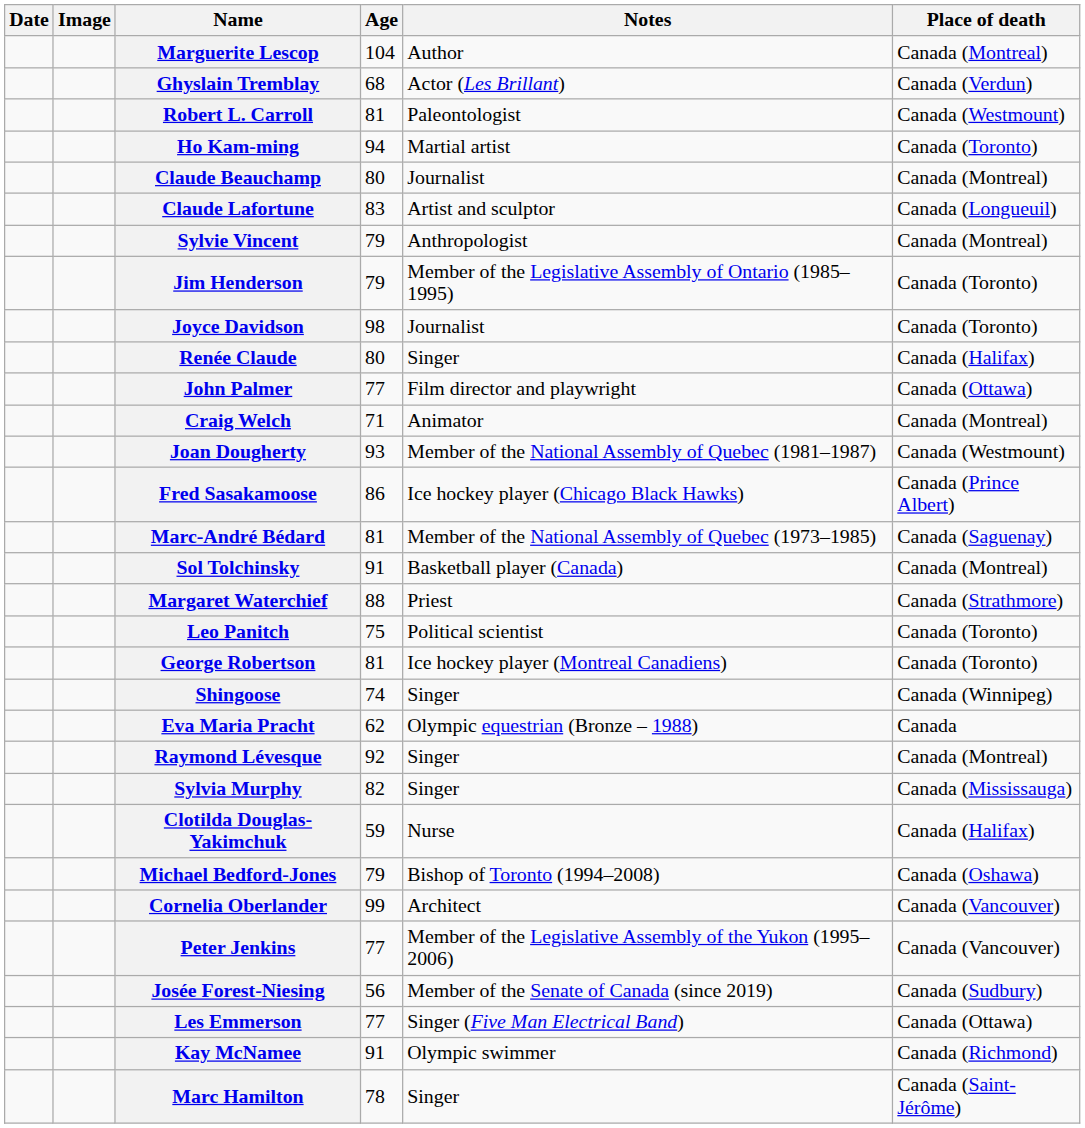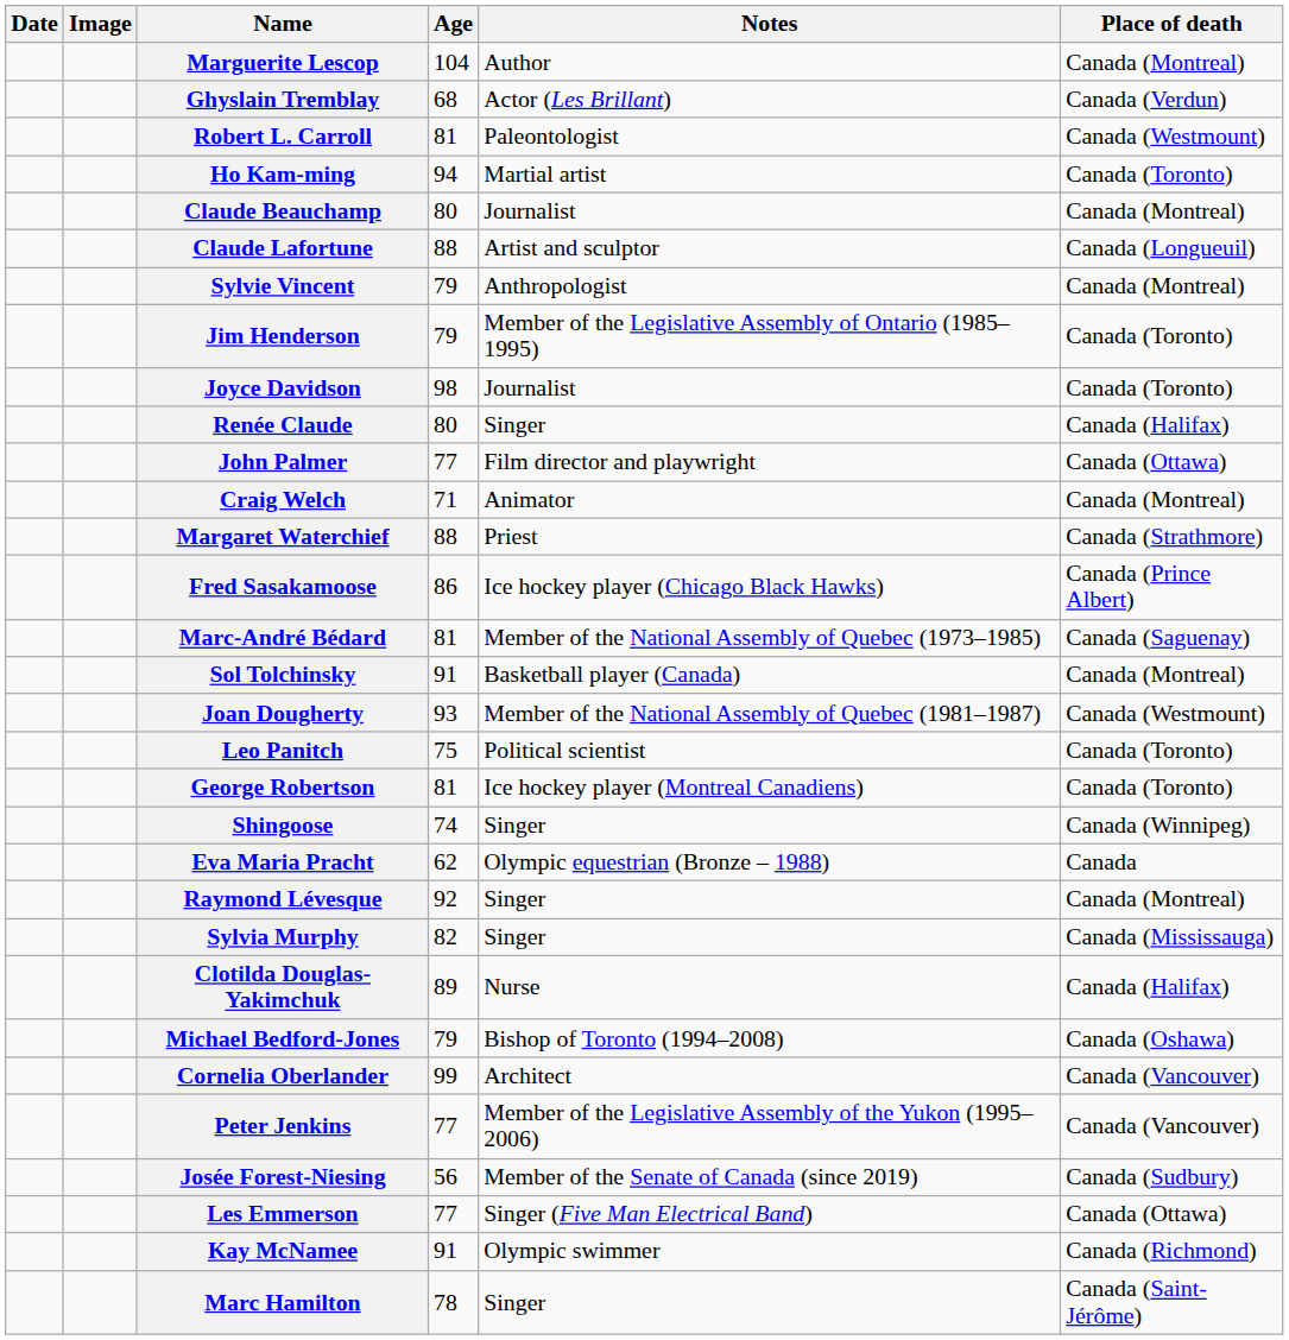Claude Lafortune | Age: 83 -> 88
rows swapped: Margaret Waterchief <-> Joan Dougherty
Clotilda Douglas-Yakimchuk | Age: 59 -> 89
